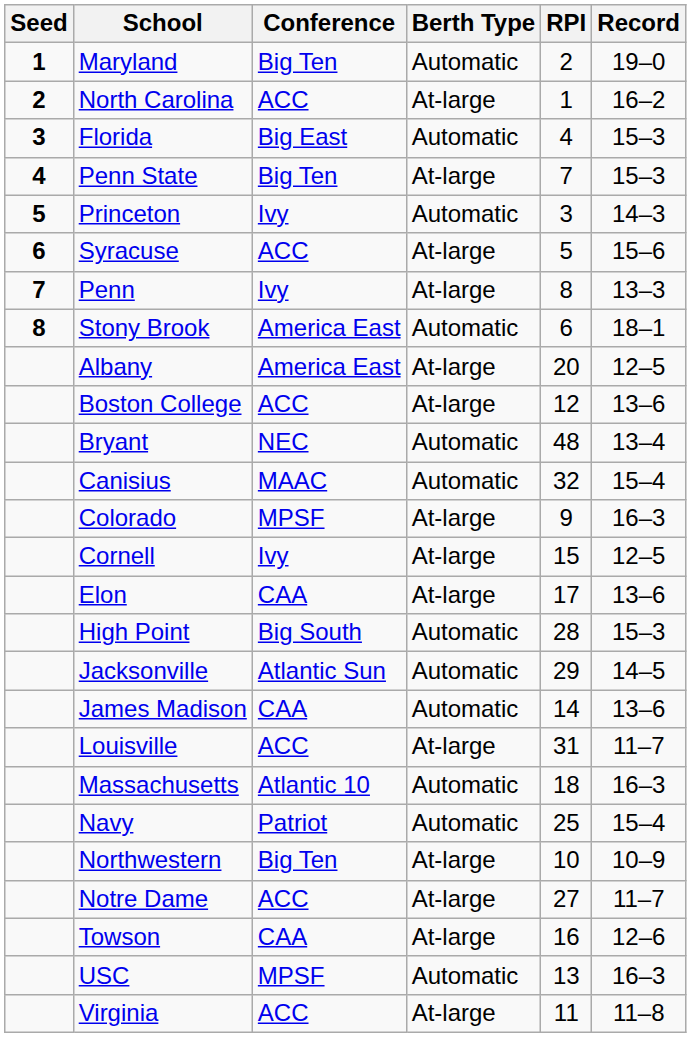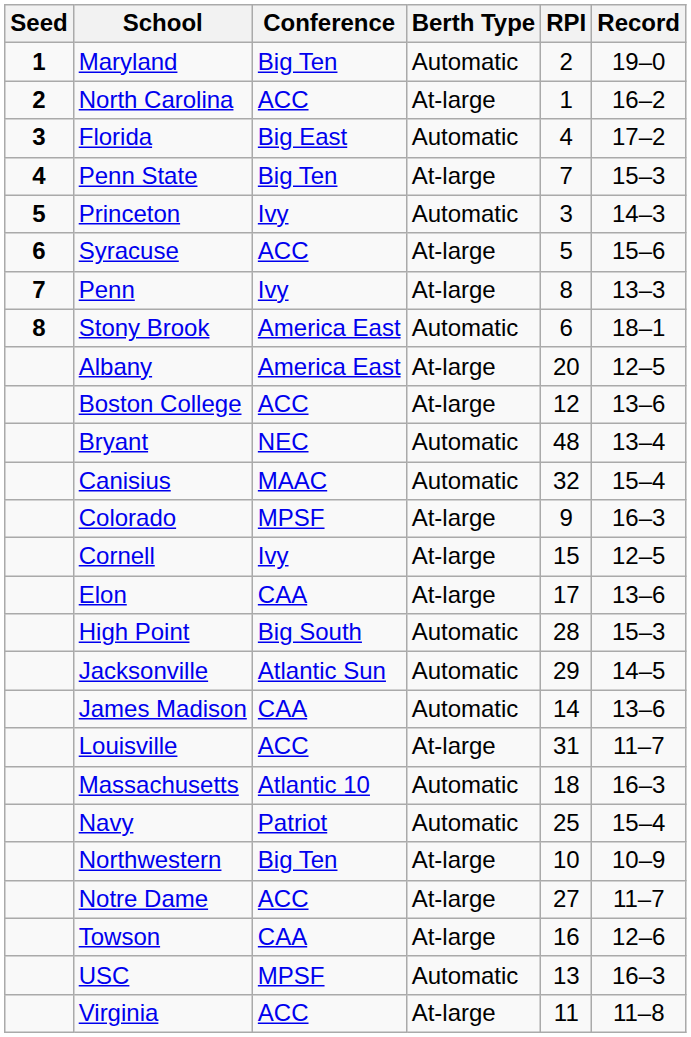Florida | Record: 15–3 -> 17–2
